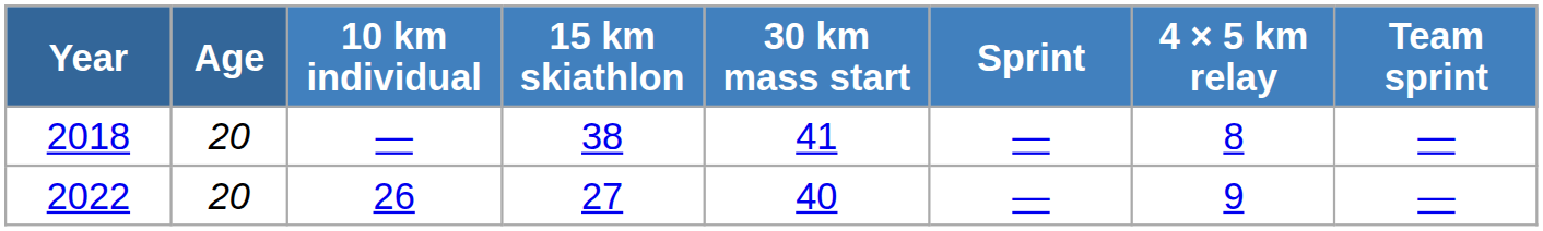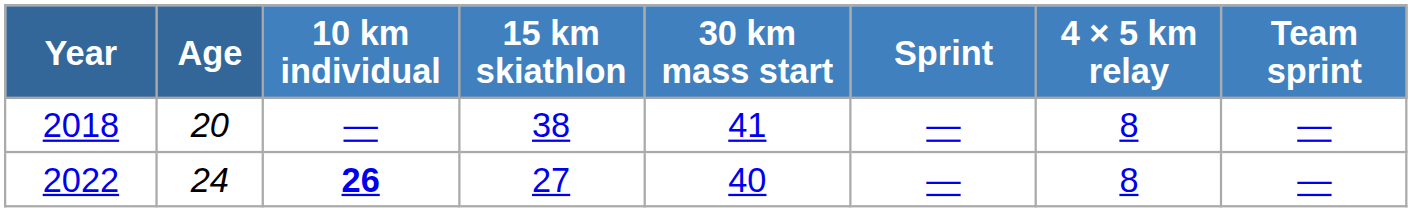2022 | Age: 20 -> 24
2022 | 10 km individual: normal -> bold
2022 | 4 × 5 km relay: 9 -> 8
